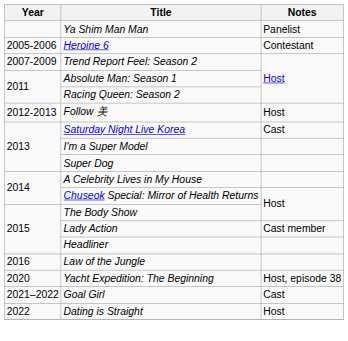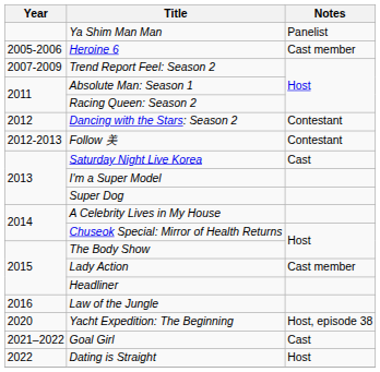Heroine 6 | Notes: Contestant -> Cast member
+ row: 2012 | Dancing with the Stars: Season 2 | Contestant
Follow 美 | Notes: Host -> Contestant
